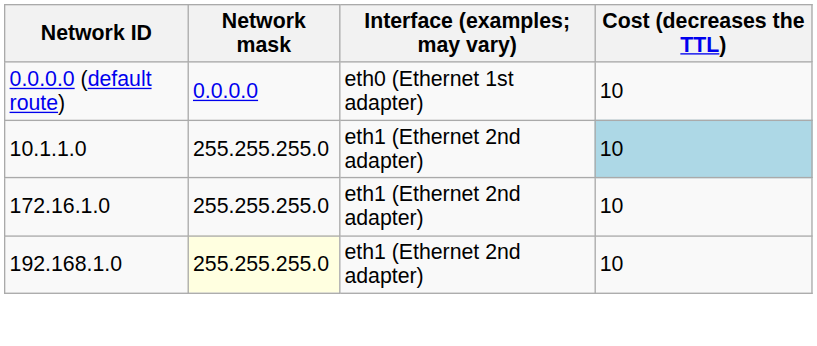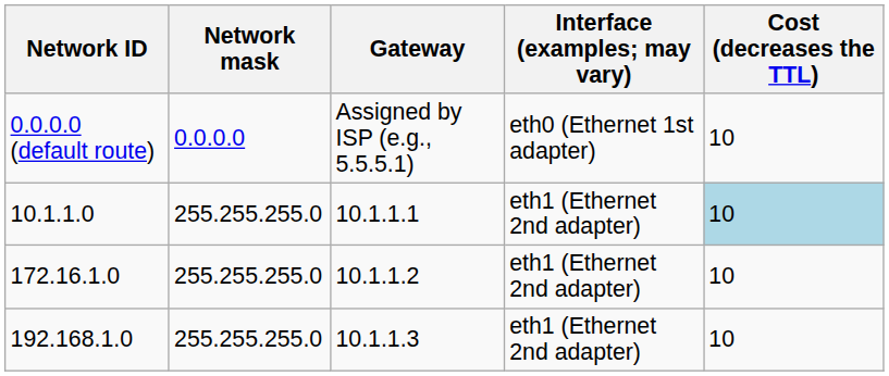+ column: Gateway | Assigned by ISP (e.g., 5.5.5.1) | 10.1.1.1 | 10.1.1.2 | 10.1.1.3
192.168.1.0 | Network mask: lightyellow background -> no background
